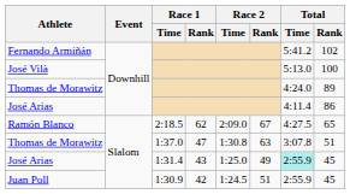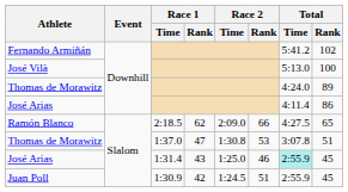Ramón Blanco | Race 2 / Rank: 67 -> 66
Thomas de Morawitz / 1:37.0 | Race 2 / Rank: 63 -> 53
José Arias / 1:31.4 | Race 2 / Rank: 49 -> 46
